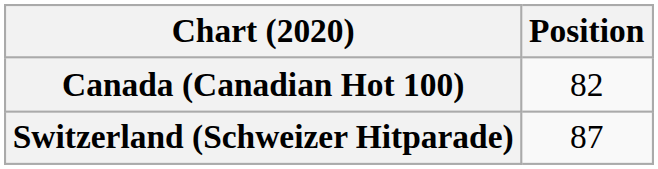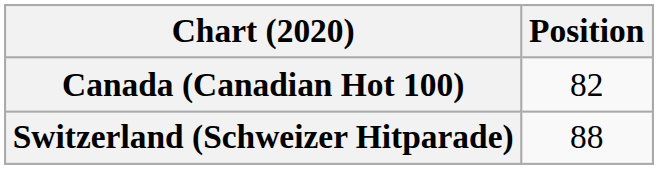Switzerland (Schweizer Hitparade) | Position: 87 -> 88
